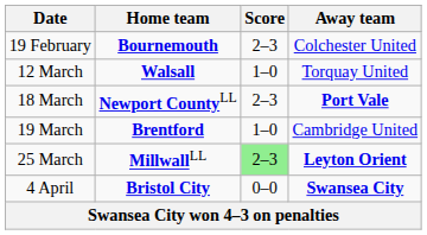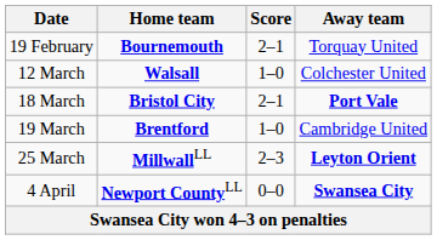19 February | Score: 2–3 -> 2–1
19 February | Away team: Colchester United -> Torquay United
12 March | Away team: Torquay United -> Colchester United
18 March | Home team: Newport CountyLL -> Bristol City
18 March | Score: 2–3 -> 2–1
25 March | Score: lightgreen background -> no background
4 April | Home team: Bristol City -> Newport CountyLL
